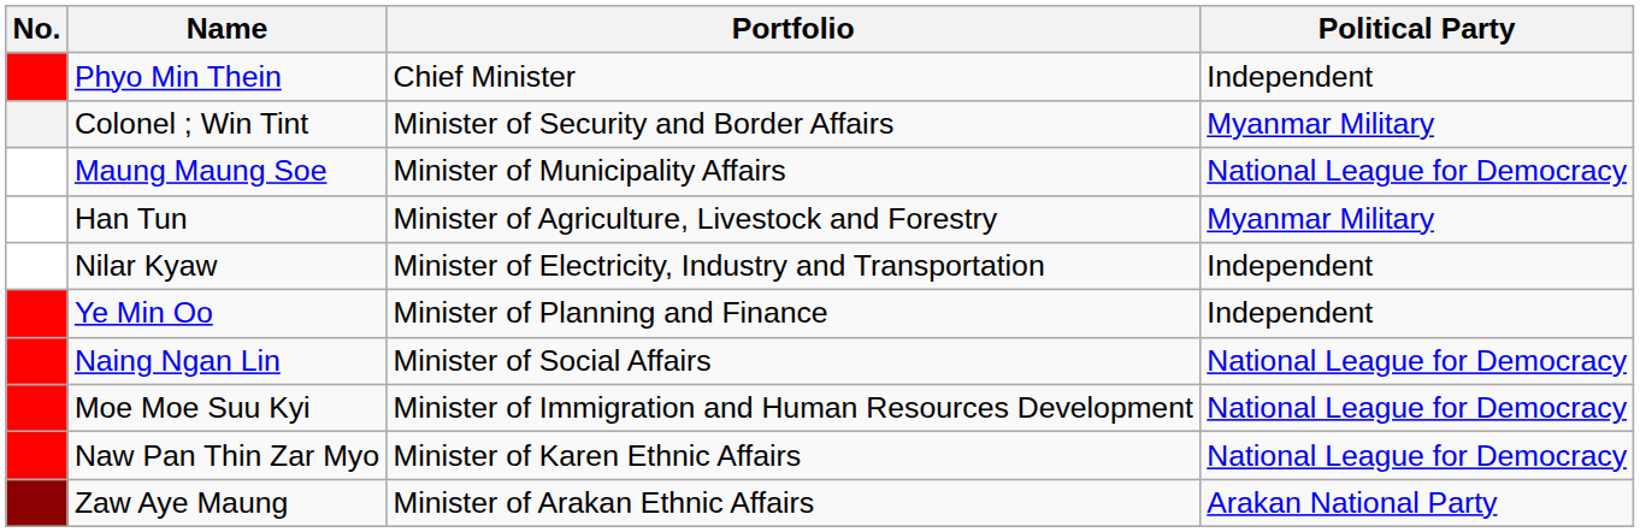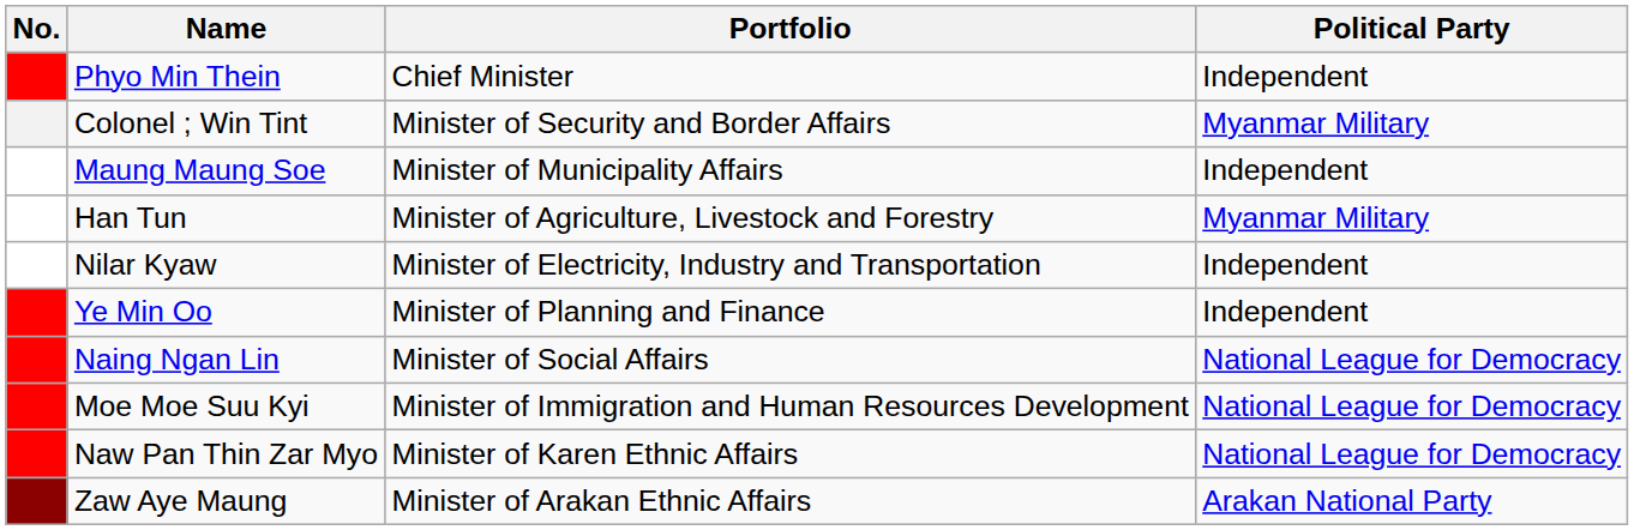Maung Maung Soe | Political Party: National League for Democracy -> Independent
